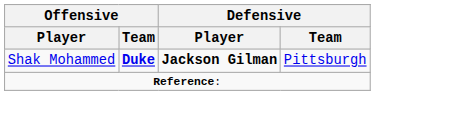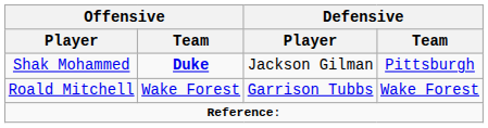Shak Mohammed | Defensive / Player: bold -> normal
+ row: Roald Mitchell | Wake Forest | Garrison Tubbs | Wake Forest
